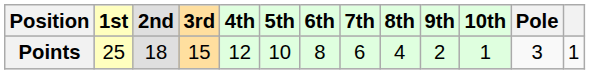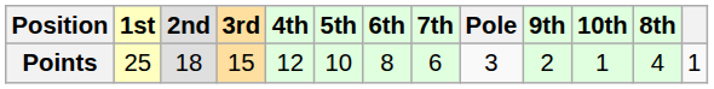columns swapped: 8th <-> Pole
